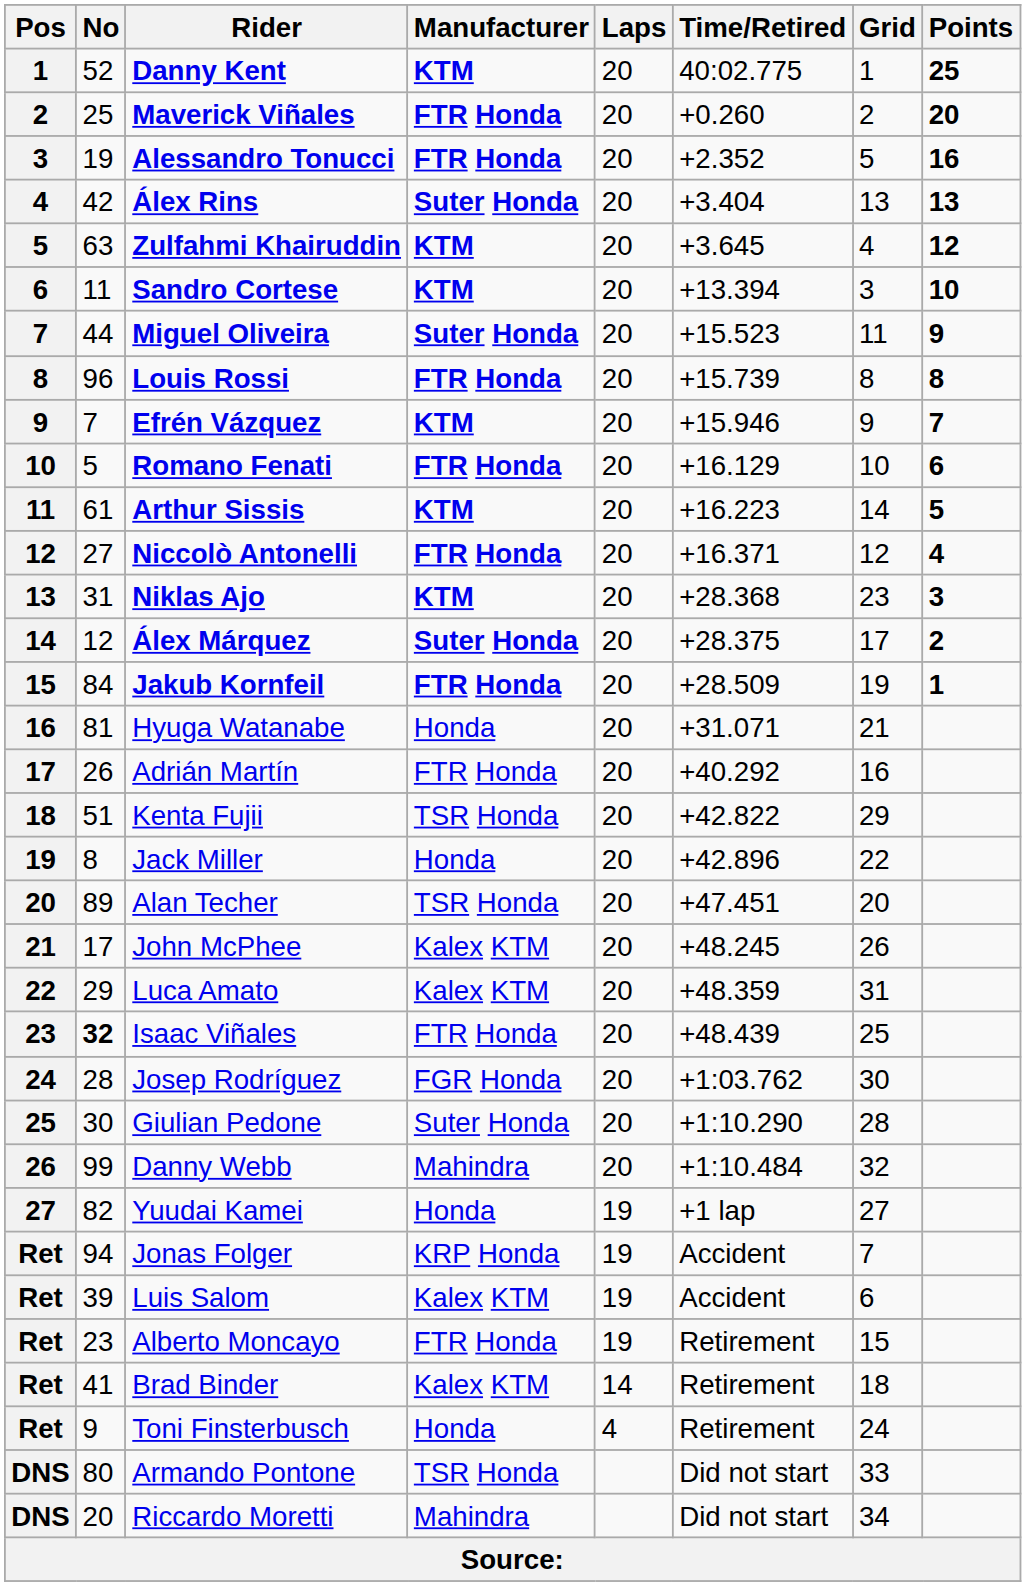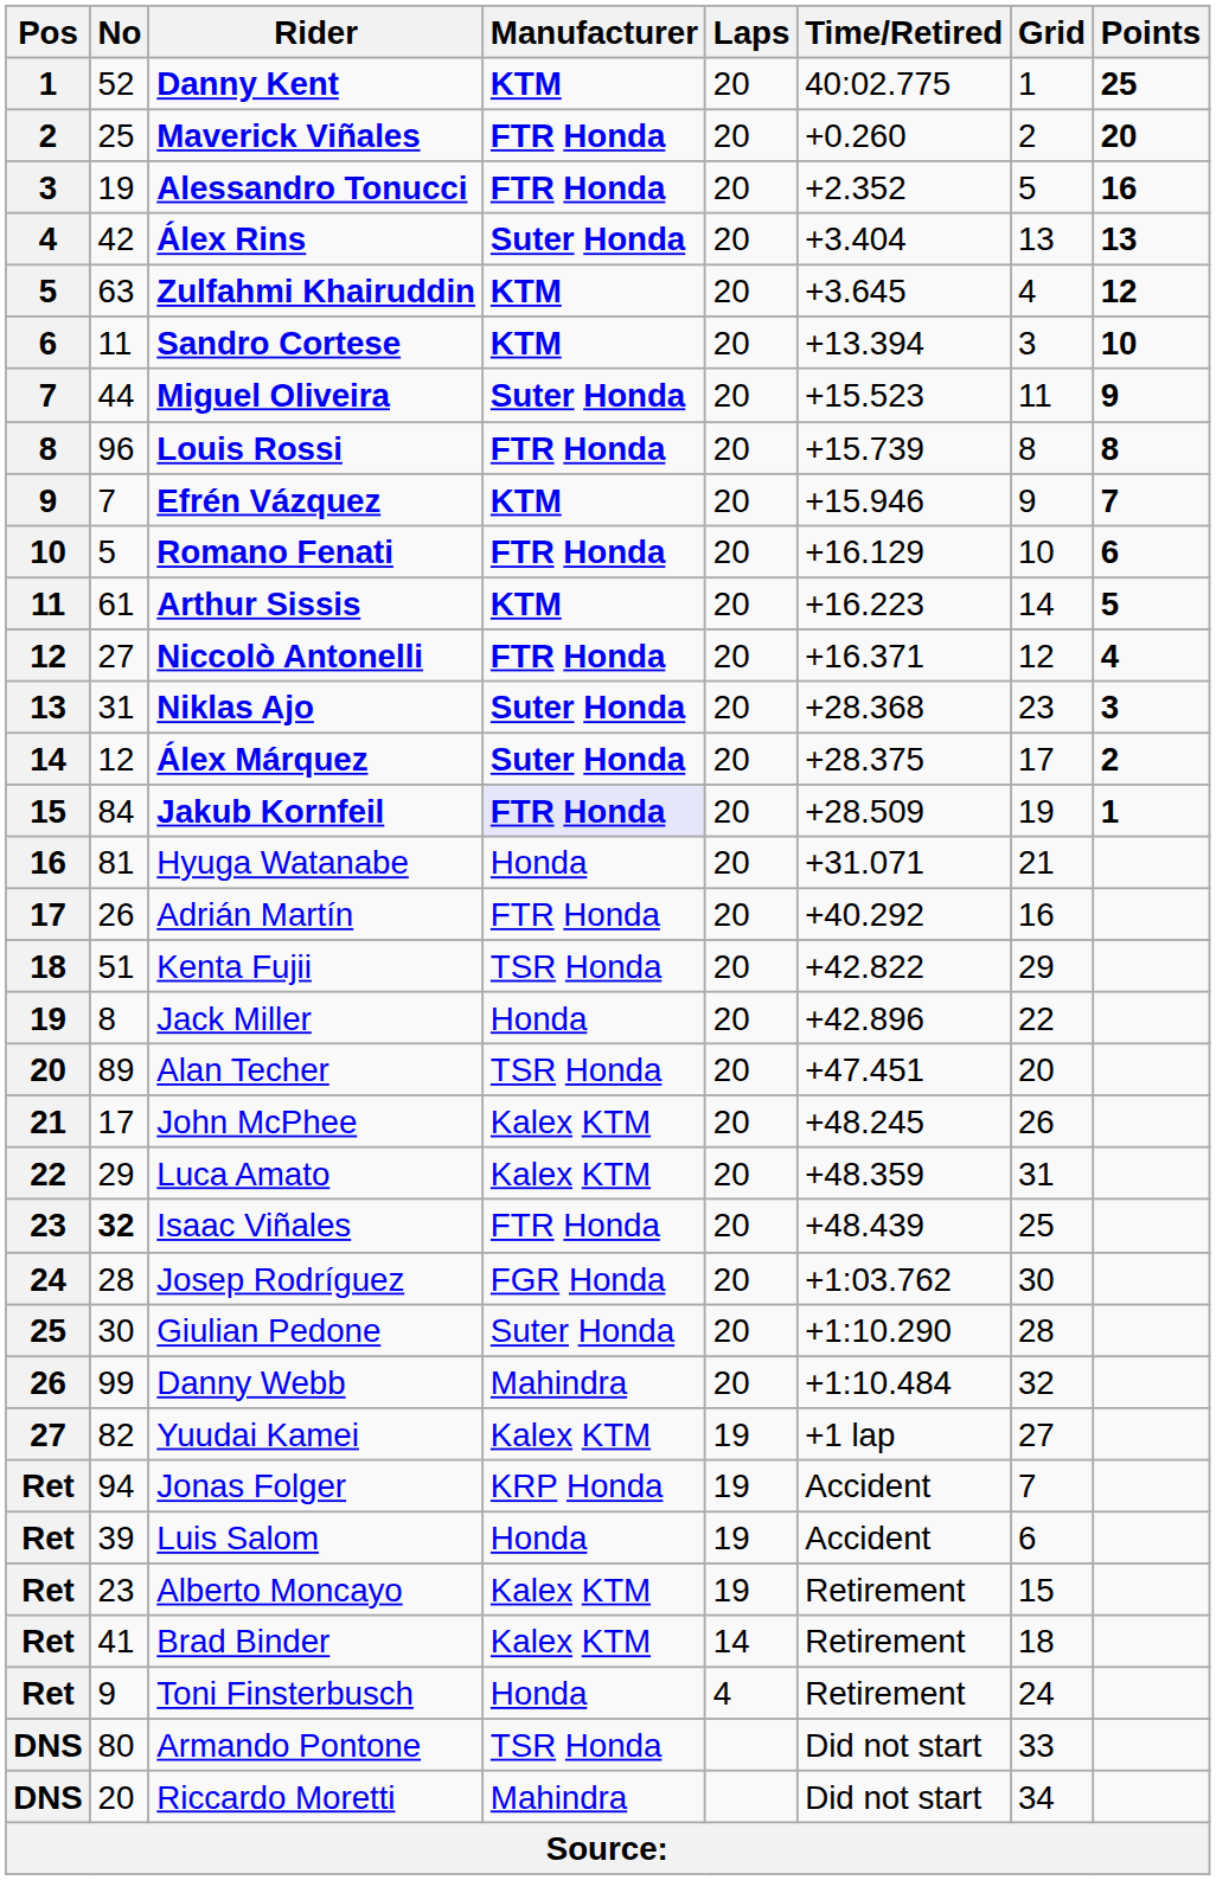Niklas Ajo | Manufacturer: KTM -> Suter Honda
Jakub Kornfeil | Manufacturer: no background -> lavender background
Yuudai Kamei | Manufacturer: Honda -> Kalex KTM
Luis Salom | Manufacturer: Kalex KTM -> Honda
Alberto Moncayo | Manufacturer: FTR Honda -> Kalex KTM
